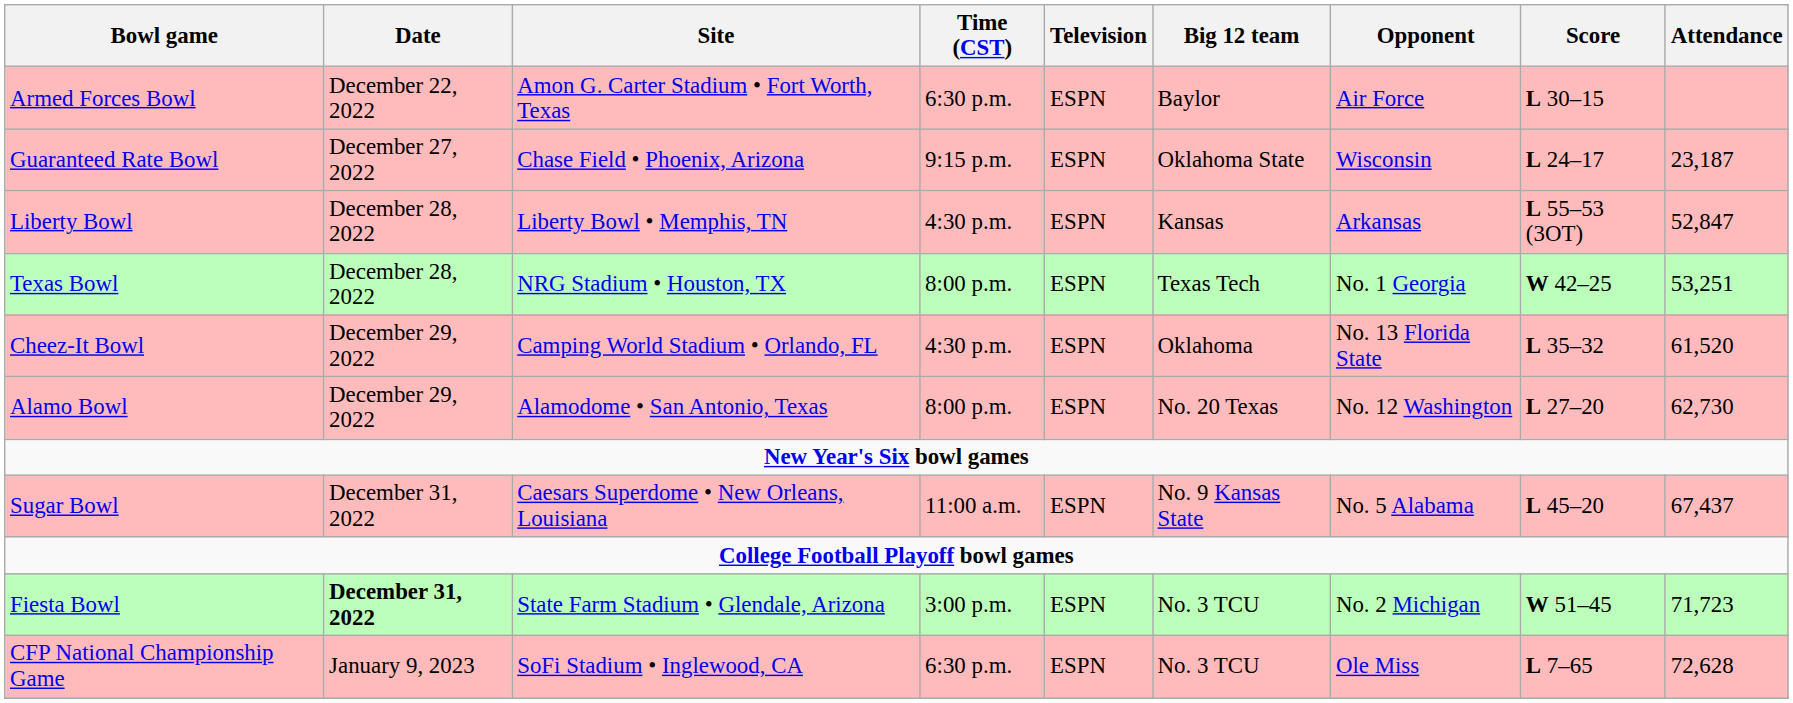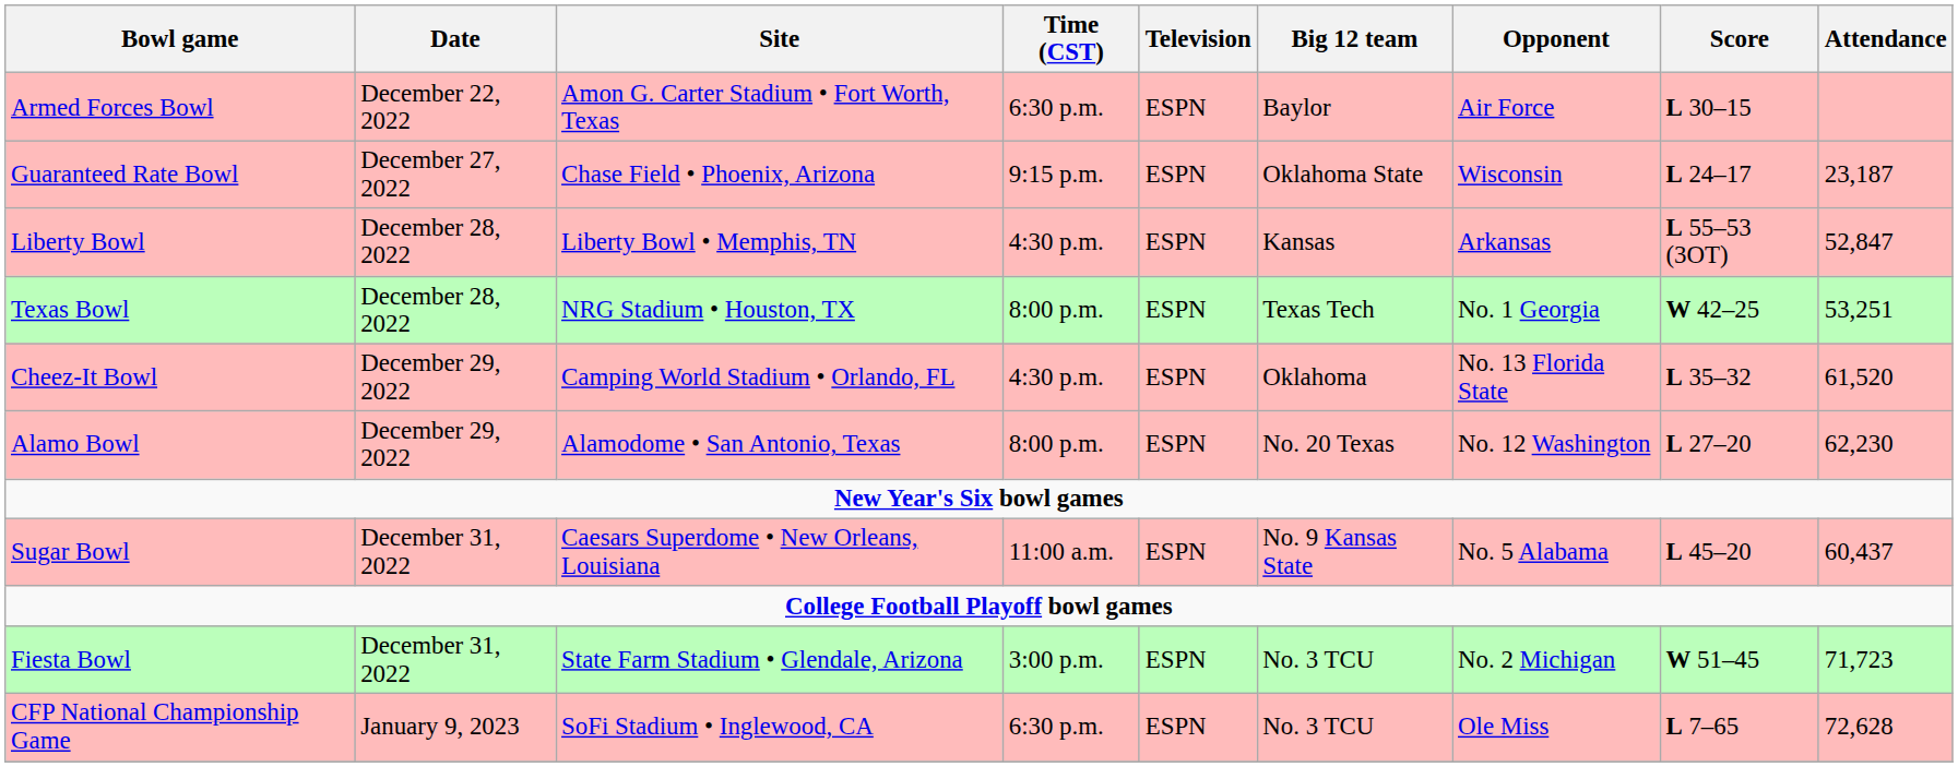Alamo Bowl | Attendance: 62,730 -> 62,230
Sugar Bowl | Attendance: 67,437 -> 60,437
Fiesta Bowl | Date: bold -> normal
